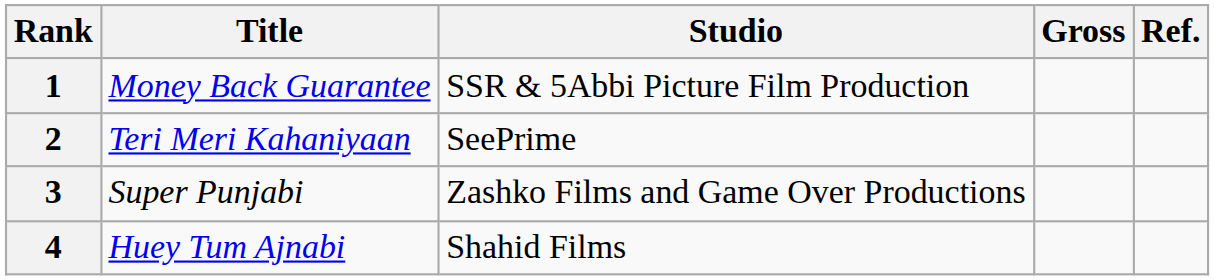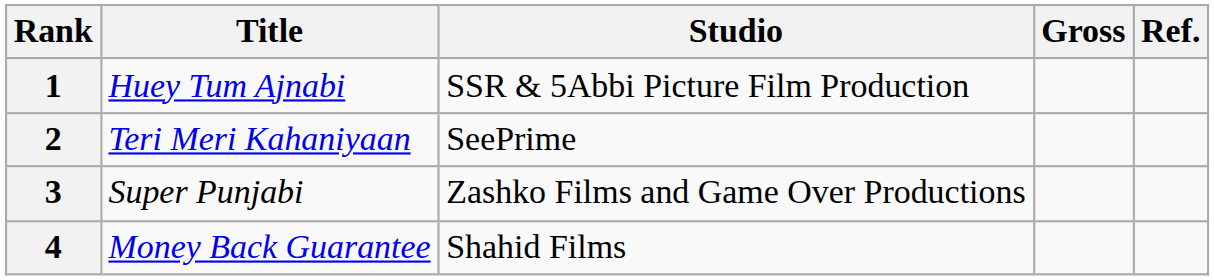1 | Title: Money Back Guarantee -> Huey Tum Ajnabi
4 | Title: Huey Tum Ajnabi -> Money Back Guarantee
